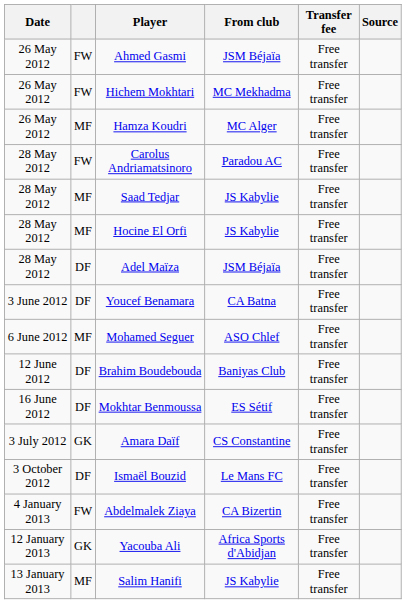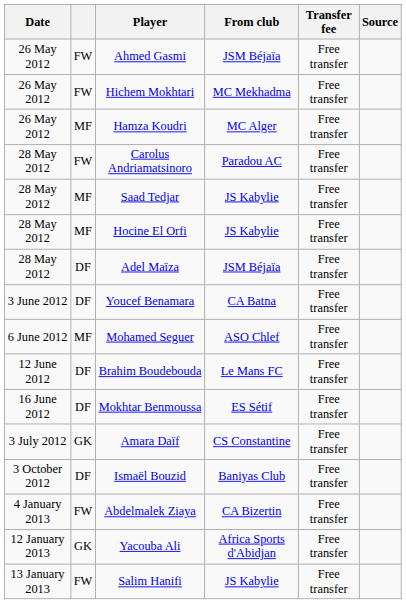Brahim Boudebouda | From club: Baniyas Club -> Le Mans FC
Ismaël Bouzid | From club: Le Mans FC -> Baniyas Club
Salim Hanifi | column 2: MF -> FW
